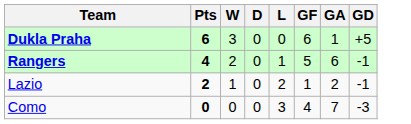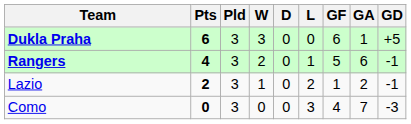+ column: Pld | 3 | 3 | 3 | 3
